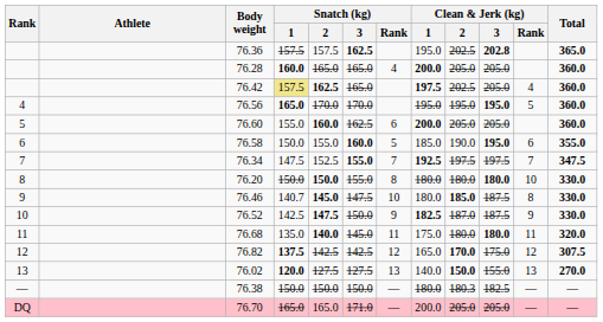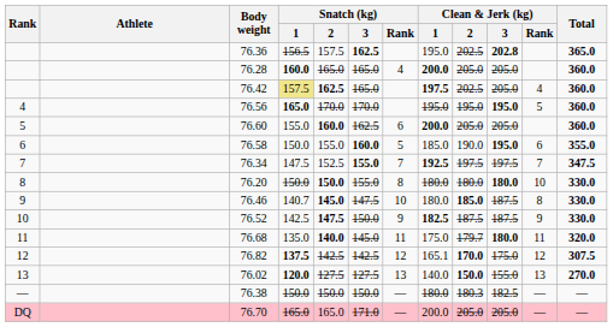76.36 | Snatch (kg) / 1: 157.5 -> 156.5
76.52 | Clean & Jerk (kg) / 2: 187.0 -> 187.5
76.68 | Clean & Jerk (kg) / 2: 180.0 -> 179.7
76.82 | Clean & Jerk (kg) / 1: 165.0 -> 165.1
